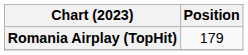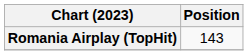Romania Airplay (TopHit) | Position: 179 -> 143
